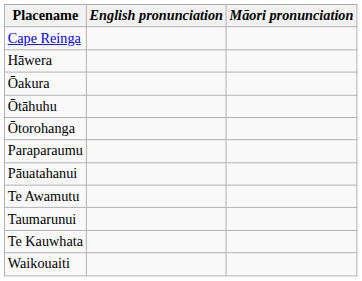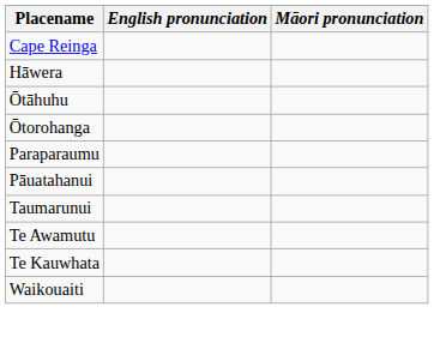- row: Ōakura
rows swapped: Taumarunui <-> Te Awamutu
